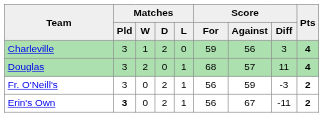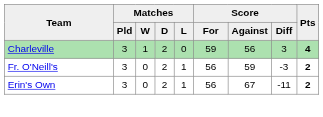- row: Douglas | 3 | 2 | 0 | 1 | 68 | 57 | 11 | 4
Erin's Own | Matches / Pld: bold -> normal
